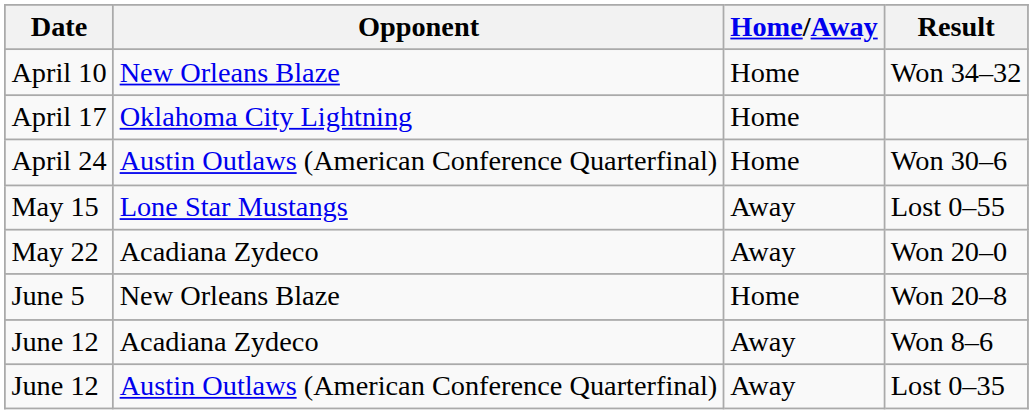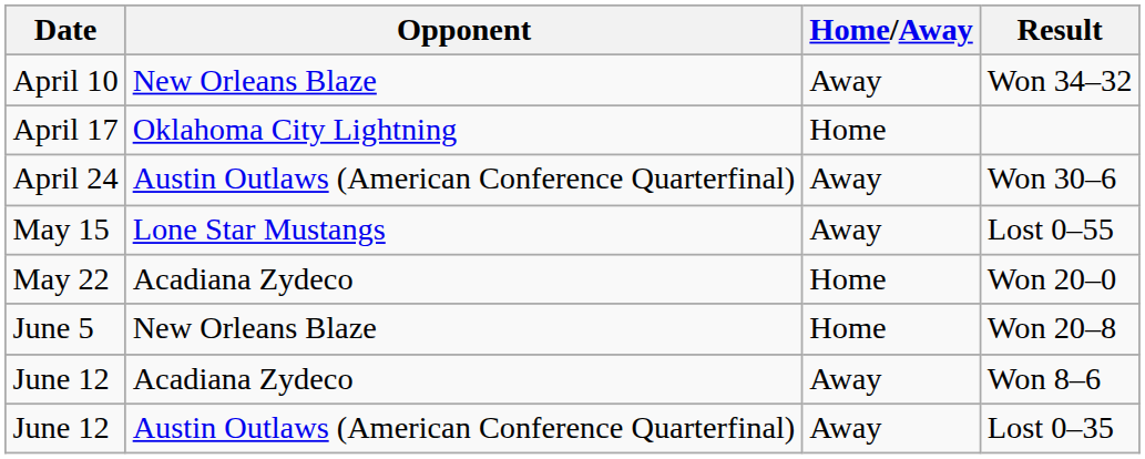Won 34–32 | Home/Away: Home -> Away
Won 30–6 | Home/Away: Home -> Away
Won 20–0 | Home/Away: Away -> Home
